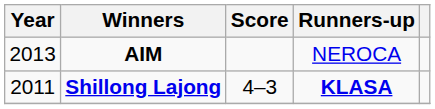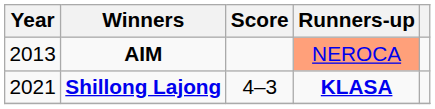AIM | Runners-up: no background -> lightsalmon background
Shillong Lajong | Year: 2011 -> 2021
